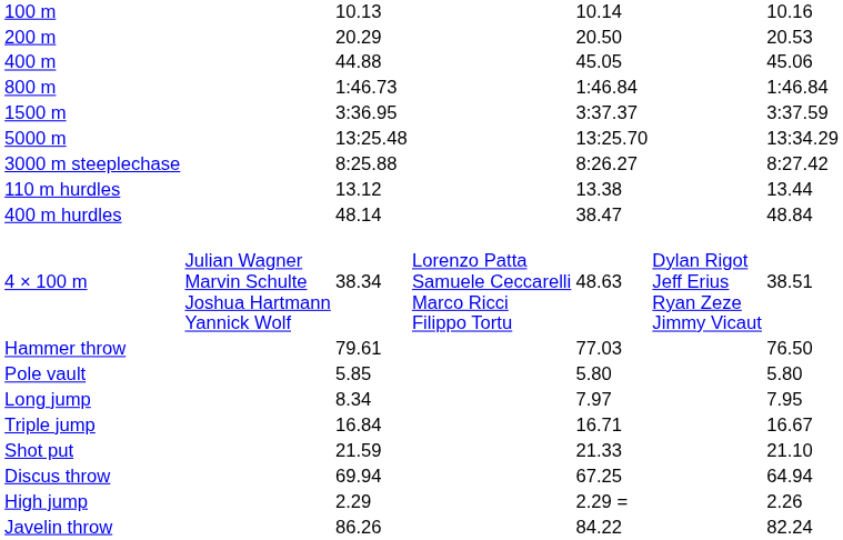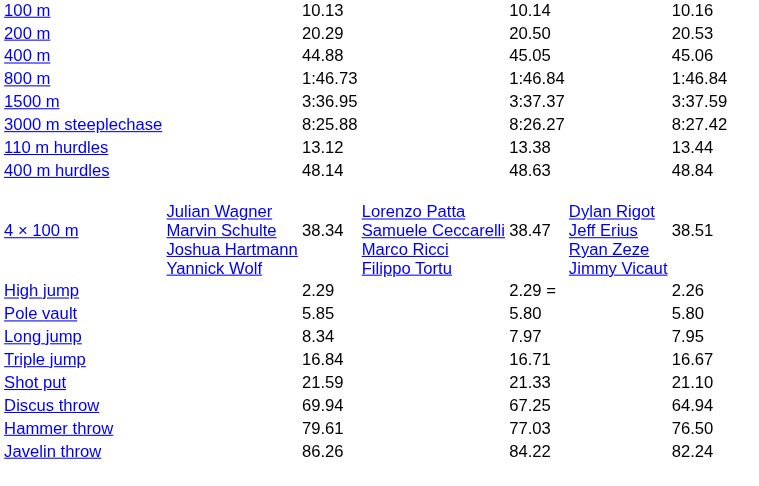- row: 5000 m | 13:25.48 | 13:25.70 | 13:34.29
400 m hurdles | column 5: 38.47 -> 48.63
4 × 100 m | column 5: 48.63 -> 38.47
rows swapped: High jump <-> Hammer throw
